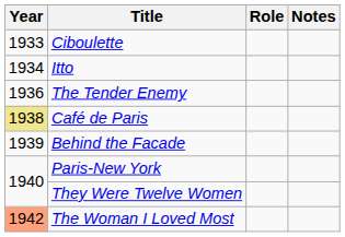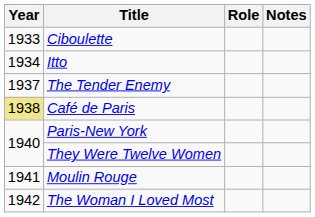The Tender Enemy | Year: 1936 -> 1937
- row: 1939 | Behind the Facade
+ row: 1941 | Moulin Rouge
The Woman I Loved Most | Year: lightsalmon background -> no background
